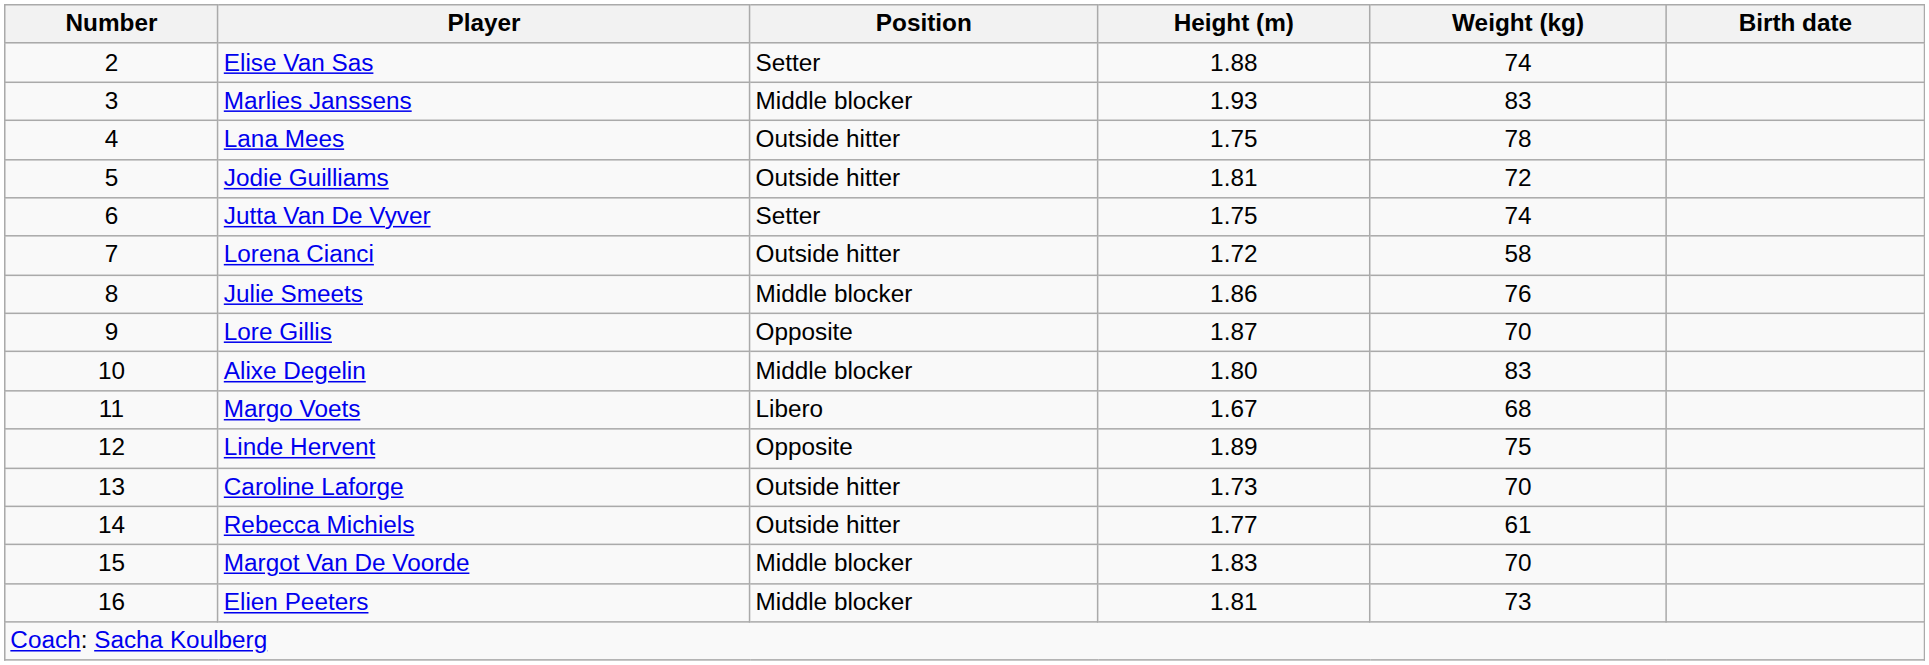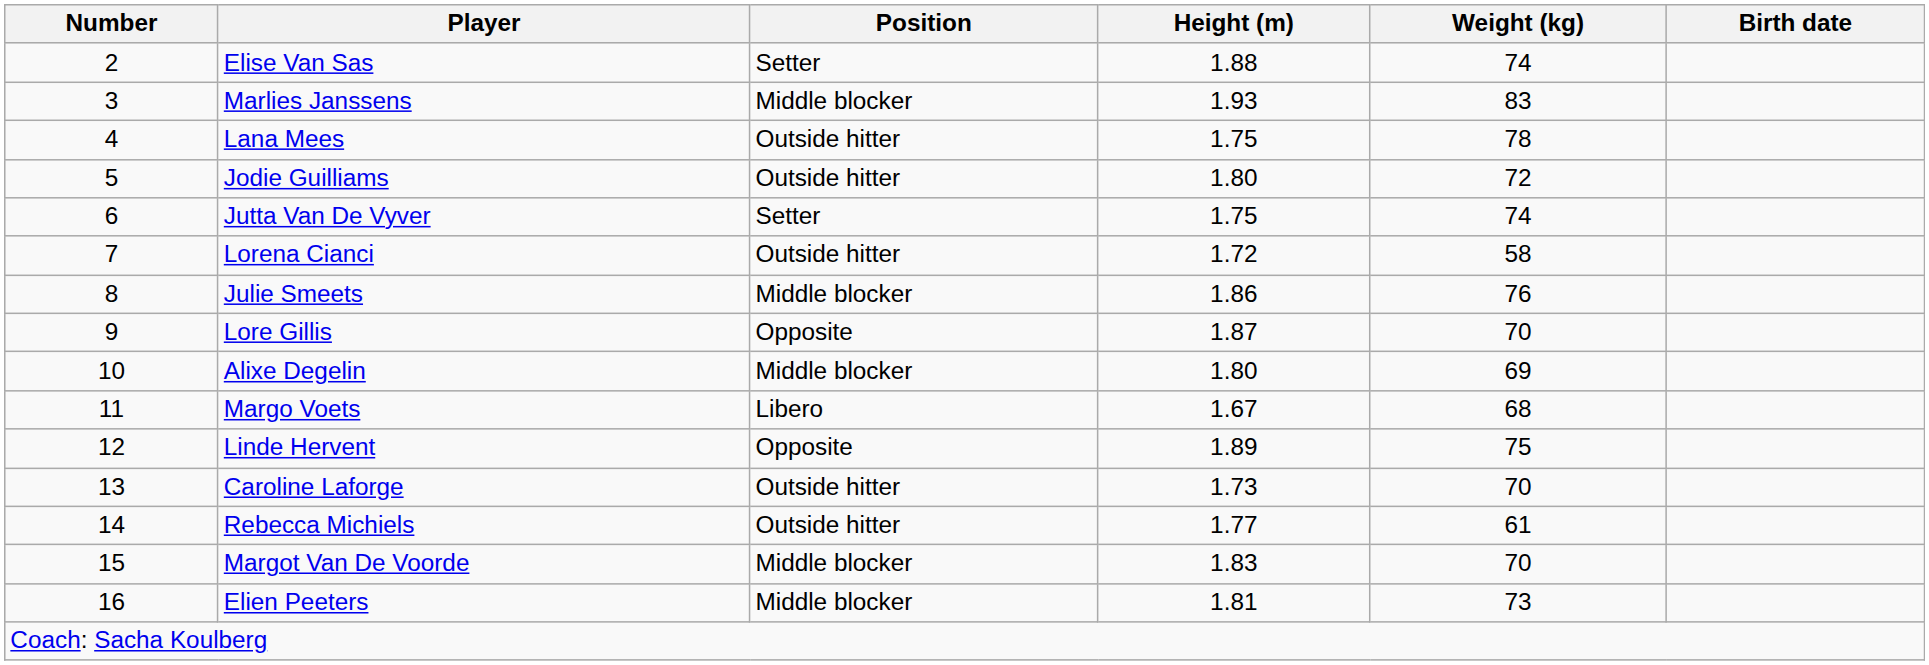Jodie Guilliams | Height (m): 1.81 -> 1.80
Alixe Degelin | Weight (kg): 83 -> 69
